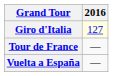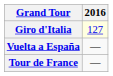rows swapped: Tour de France <-> Vuelta a España
